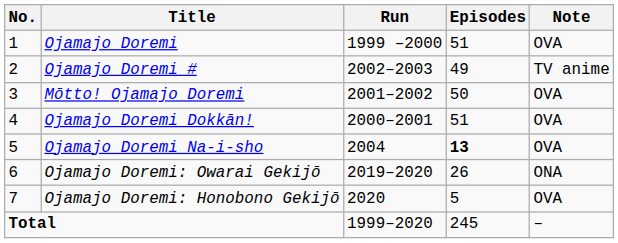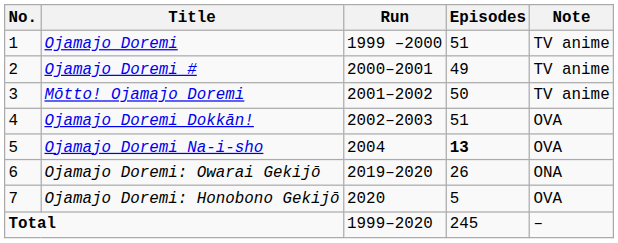Ojamajo Doremi | Note: OVA -> TV anime
Ojamajo Doremi # | Run: 2002–2003 -> 2000–2001
Mōtto! Ojamajo Doremi | Note: OVA -> TV anime
Ojamajo Doremi Dokkān! | Run: 2000–2001 -> 2002–2003
